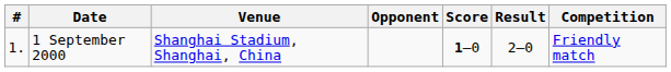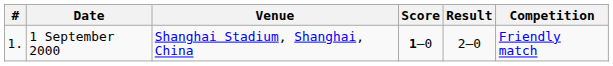- column: Opponent
